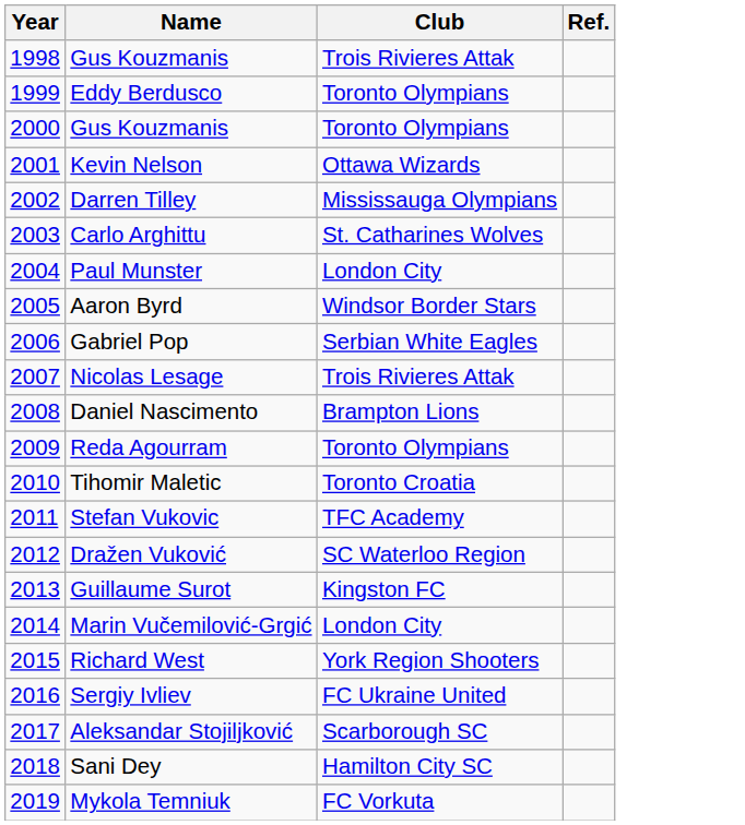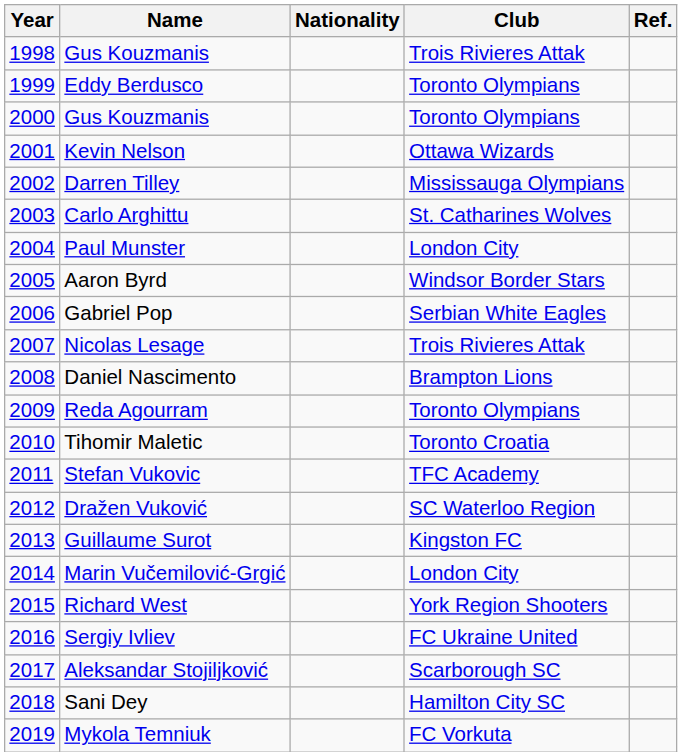+ column: Nationality
